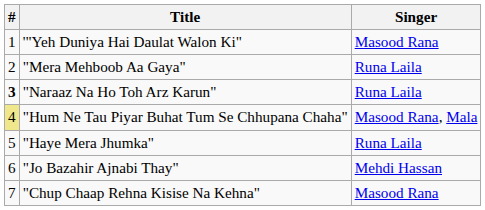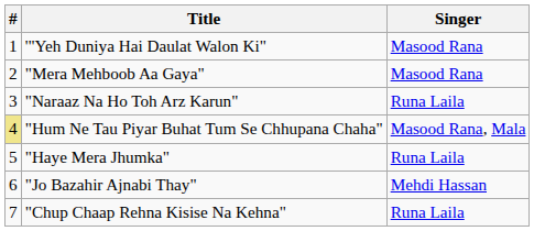"Mera Mehboob Aa Gaya" | Singer: Runa Laila -> Masood Rana
"Naraaz Na Ho Toh Arz Karun" | #: bold -> normal
"Chup Chaap Rehna Kisise Na Kehna" | Singer: Masood Rana -> Runa Laila
